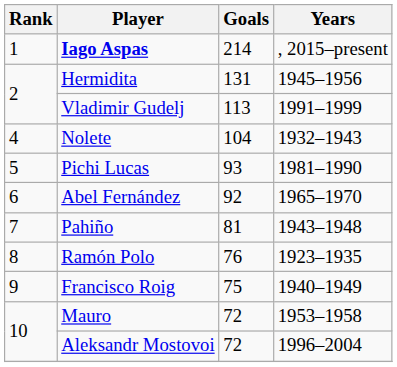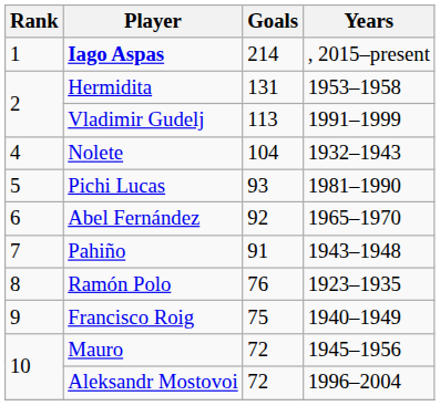Hermidita | Years: 1945–1956 -> 1953–1958
Pahiño | Goals: 81 -> 91
Mauro | Years: 1953–1958 -> 1945–1956
